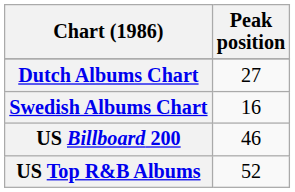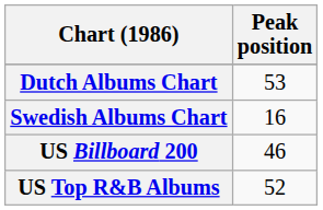Dutch Albums Chart | Peak position: 27 -> 53
